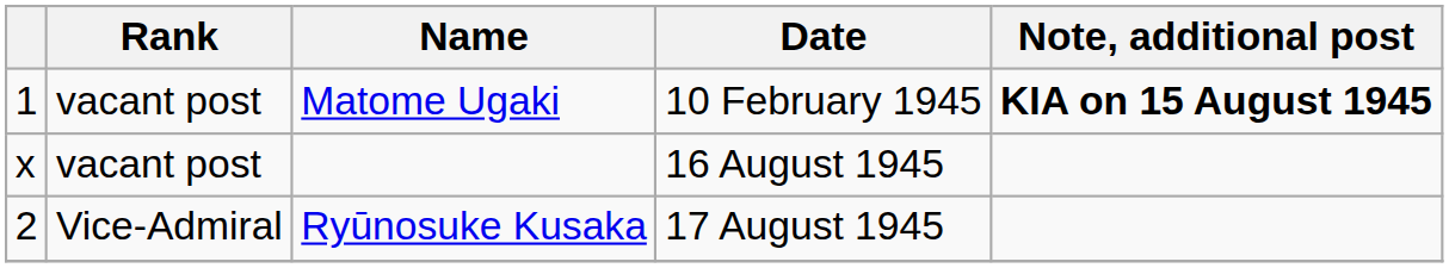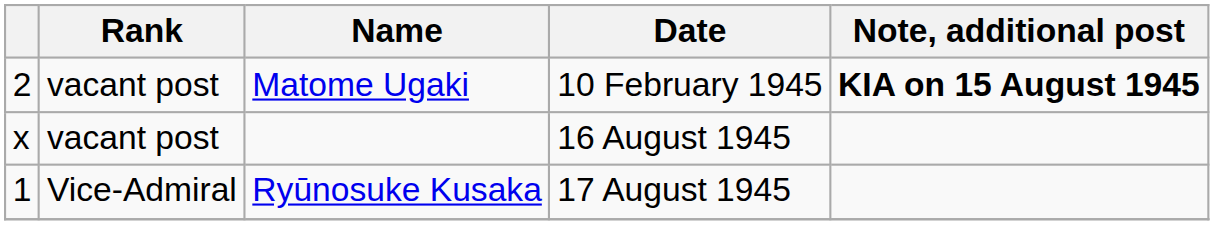Matome Ugaki | column 1: 1 -> 2
Ryūnosuke Kusaka | column 1: 2 -> 1
